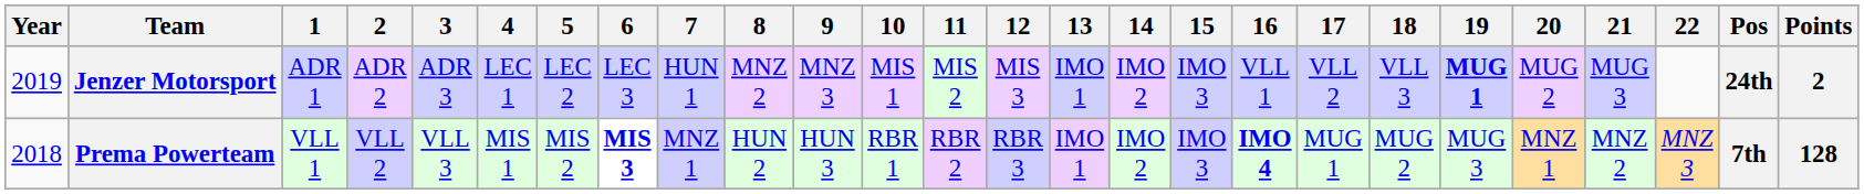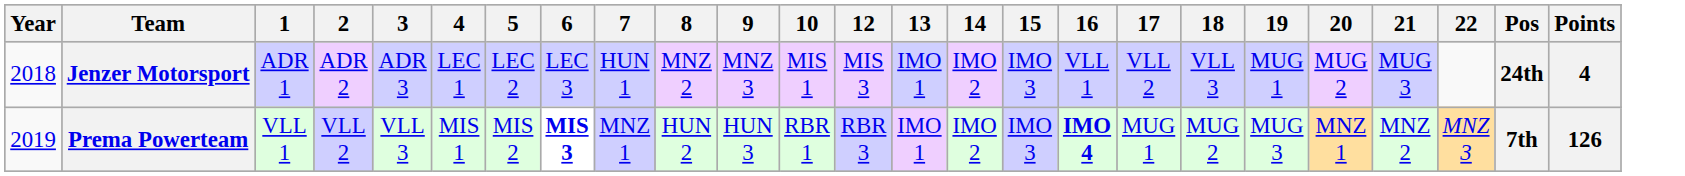- column: 11 | MIS 2 | RBR 2
Jenzer Motorsport | Year: 2019 -> 2018
Jenzer Motorsport | 19: bold -> normal
Jenzer Motorsport | Points: 2 -> 4
Prema Powerteam | Year: 2018 -> 2019
Prema Powerteam | Points: 128 -> 126
